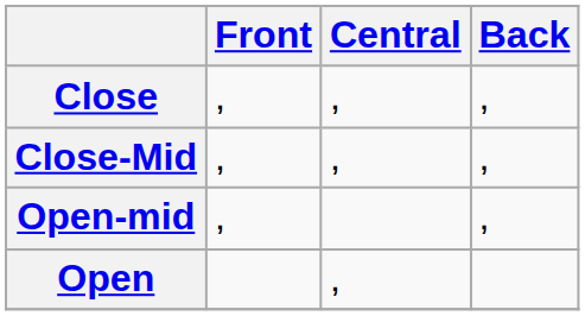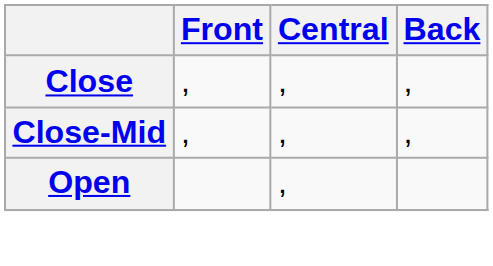- row: Open-mid | , | ,
